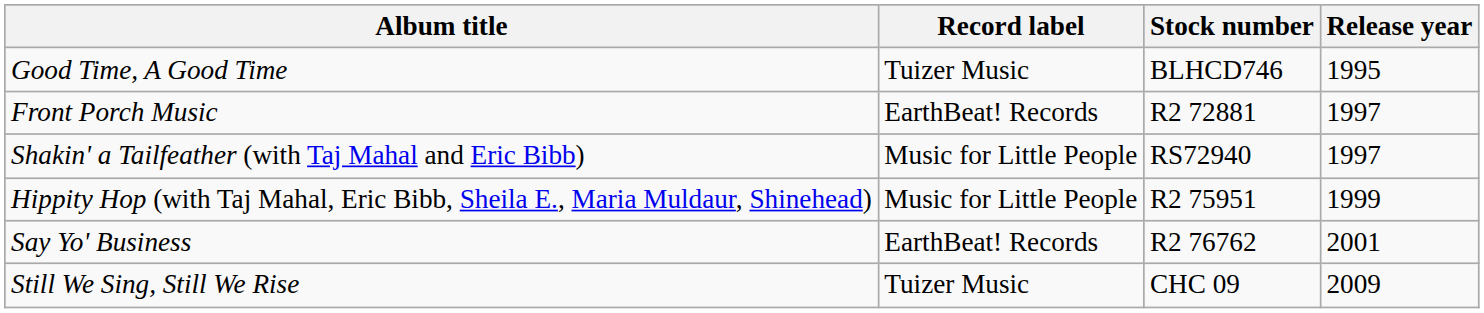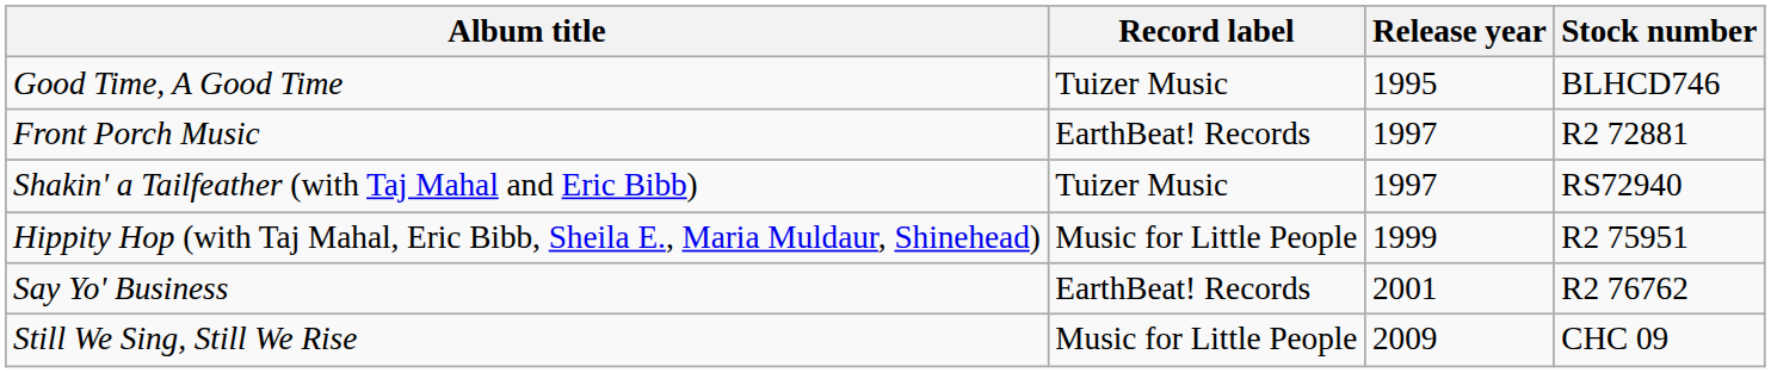columns swapped: Stock number <-> Release year
Shakin' a Tailfeather (with Taj Mahal and Eric Bibb) | Record label: Music for Little People -> Tuizer Music
Still We Sing, Still We Rise | Record label: Tuizer Music -> Music for Little People
